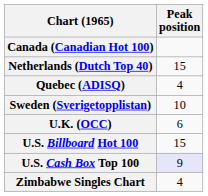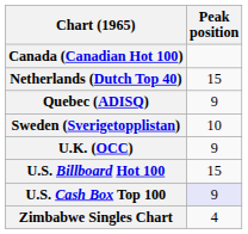Quebec (ADISQ) | Peak position: 4 -> 9
U.K. (OCC) | Peak position: 6 -> 9
